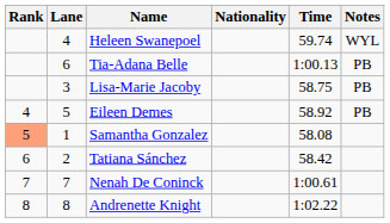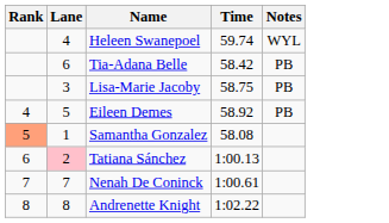- column: Nationality
Tia-Adana Belle | Time: 1:00.13 -> 58.42
Tatiana Sánchez | Lane: no background -> pink background
Tatiana Sánchez | Time: 58.42 -> 1:00.13
